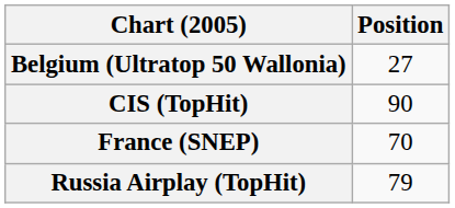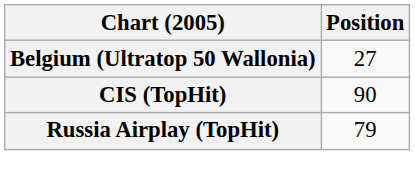- row: France (SNEP) | 70
